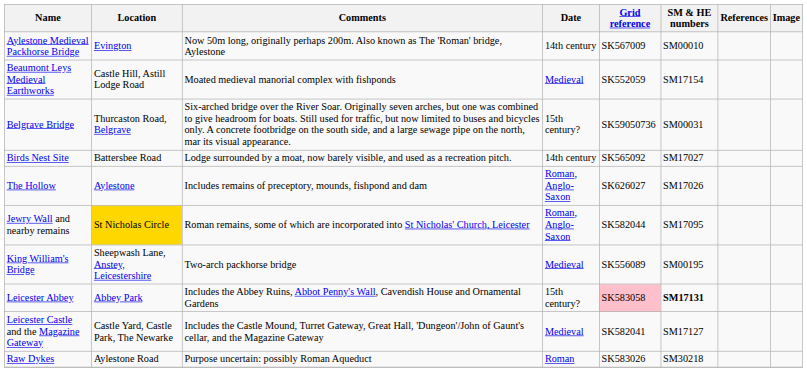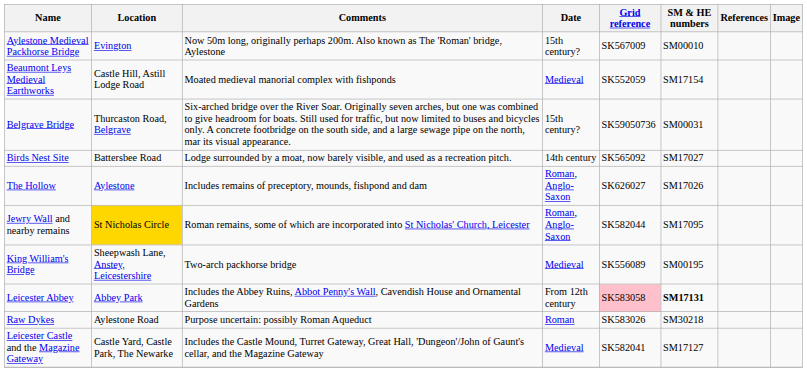Aylestone Medieval Packhorse Bridge | Date: 14th century -> 15th century?
Leicester Abbey | Date: 15th century? -> From 12th century
rows swapped: Leicester Castle and the Magazine Gateway <-> Raw Dykes
